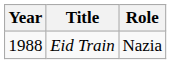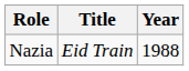columns swapped: Year <-> Role
